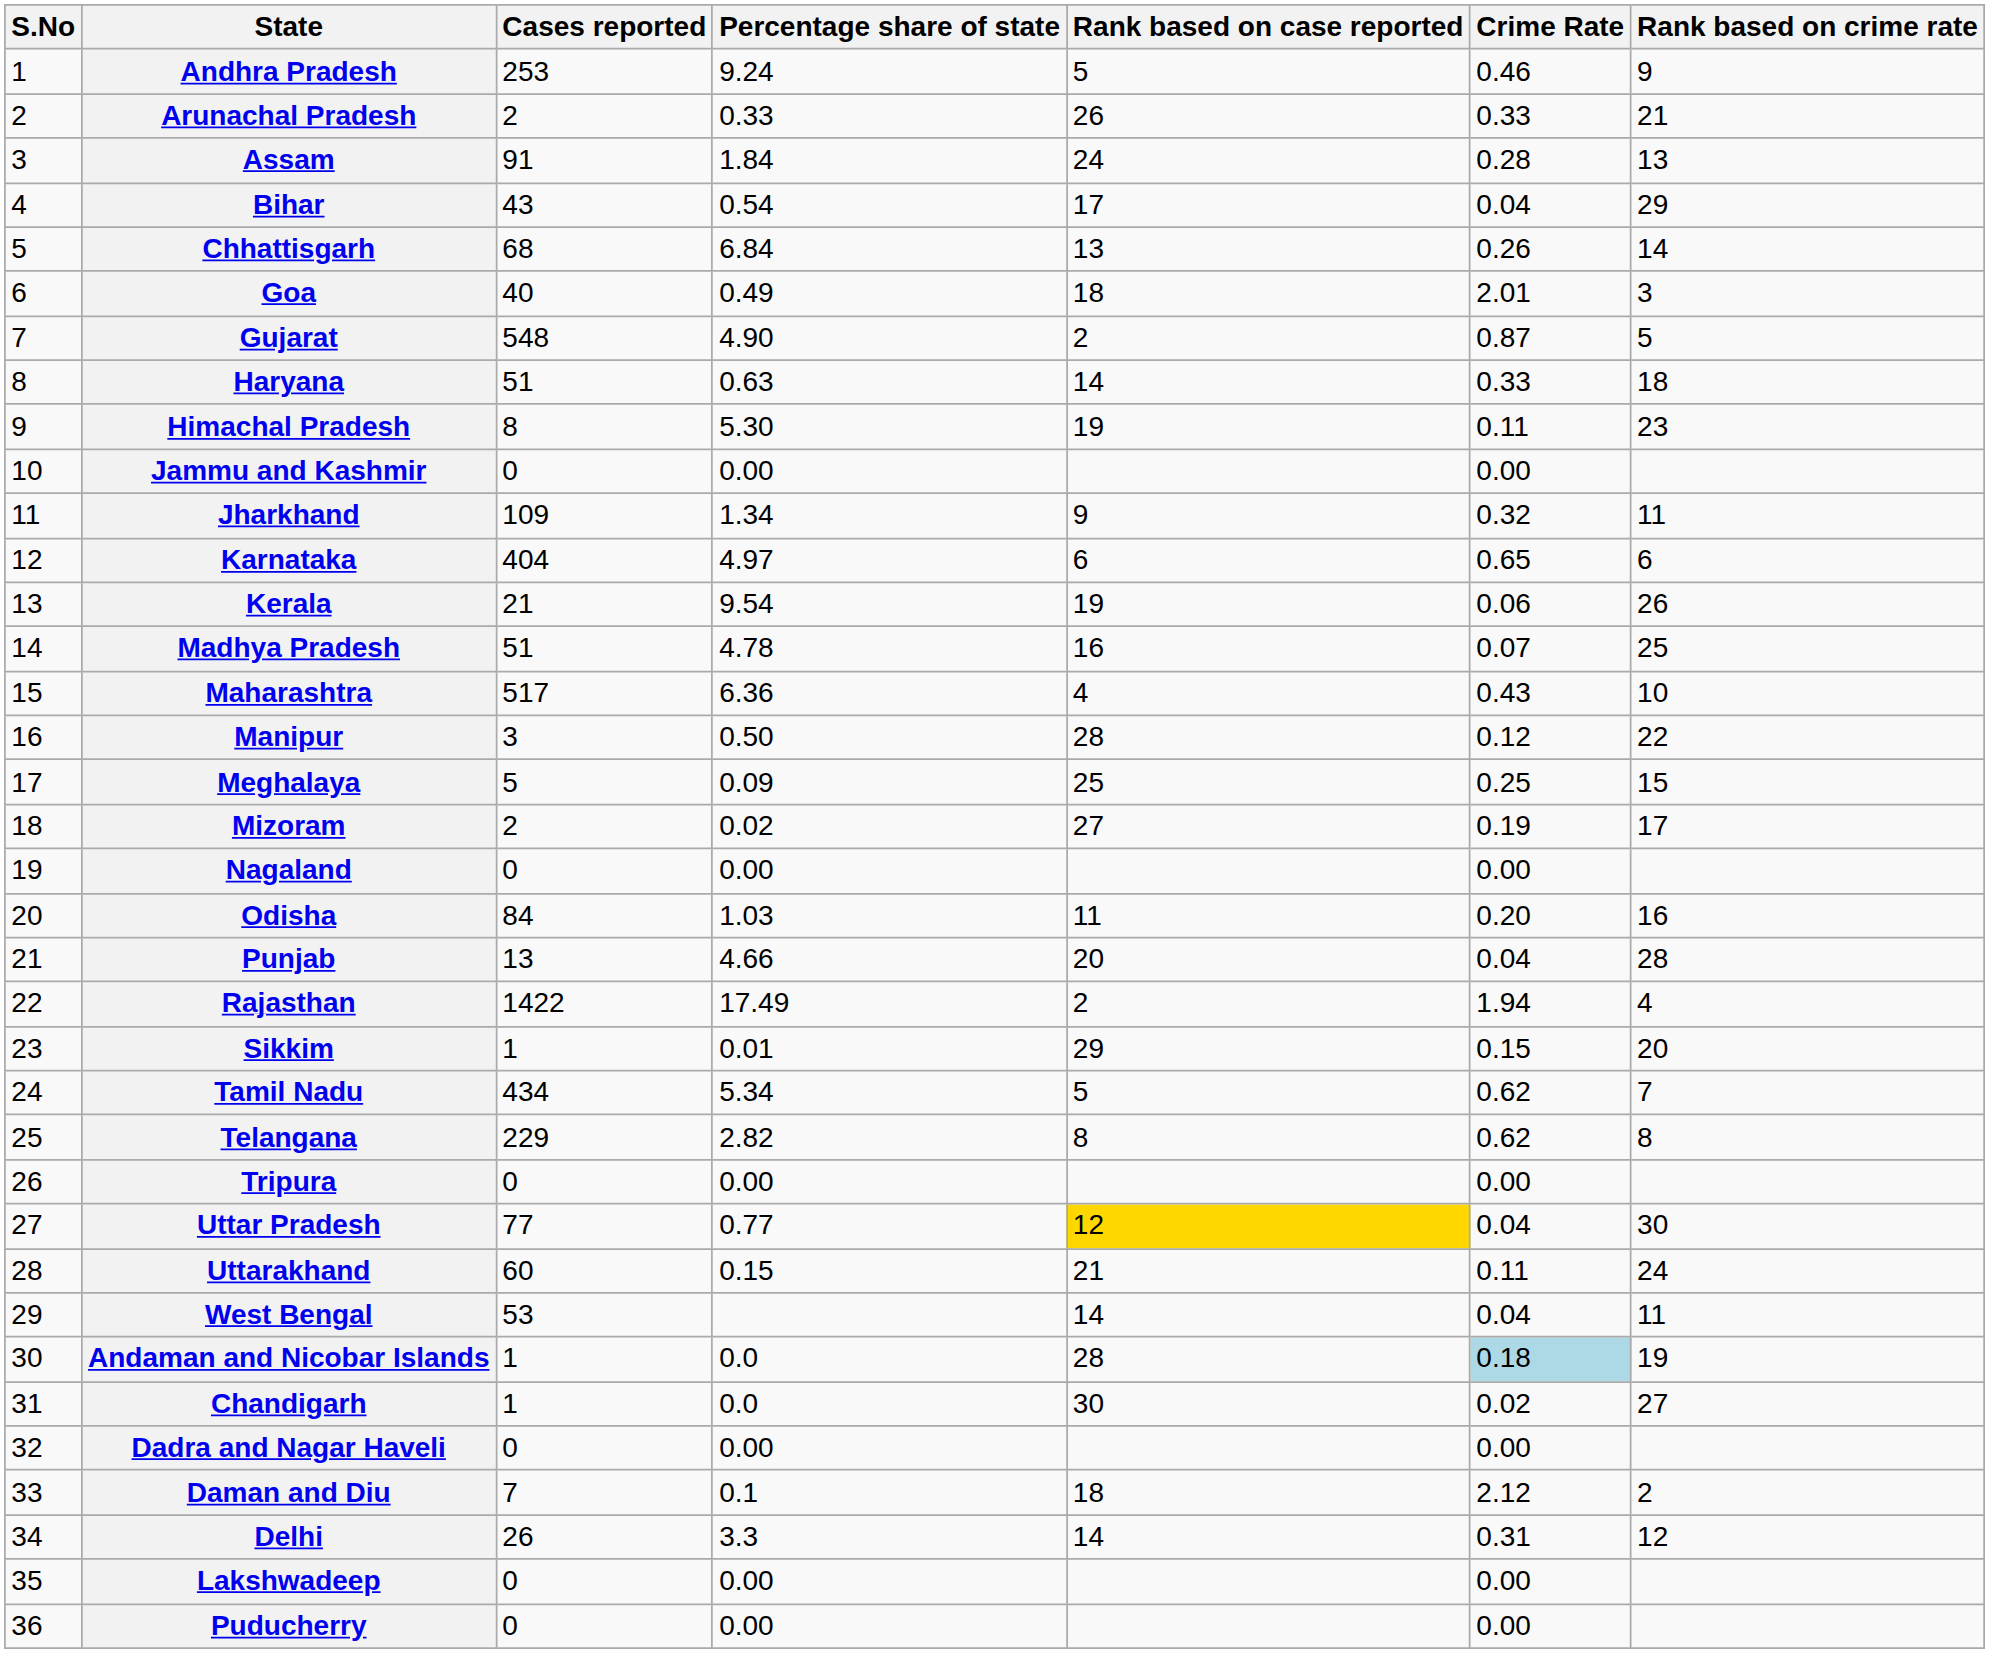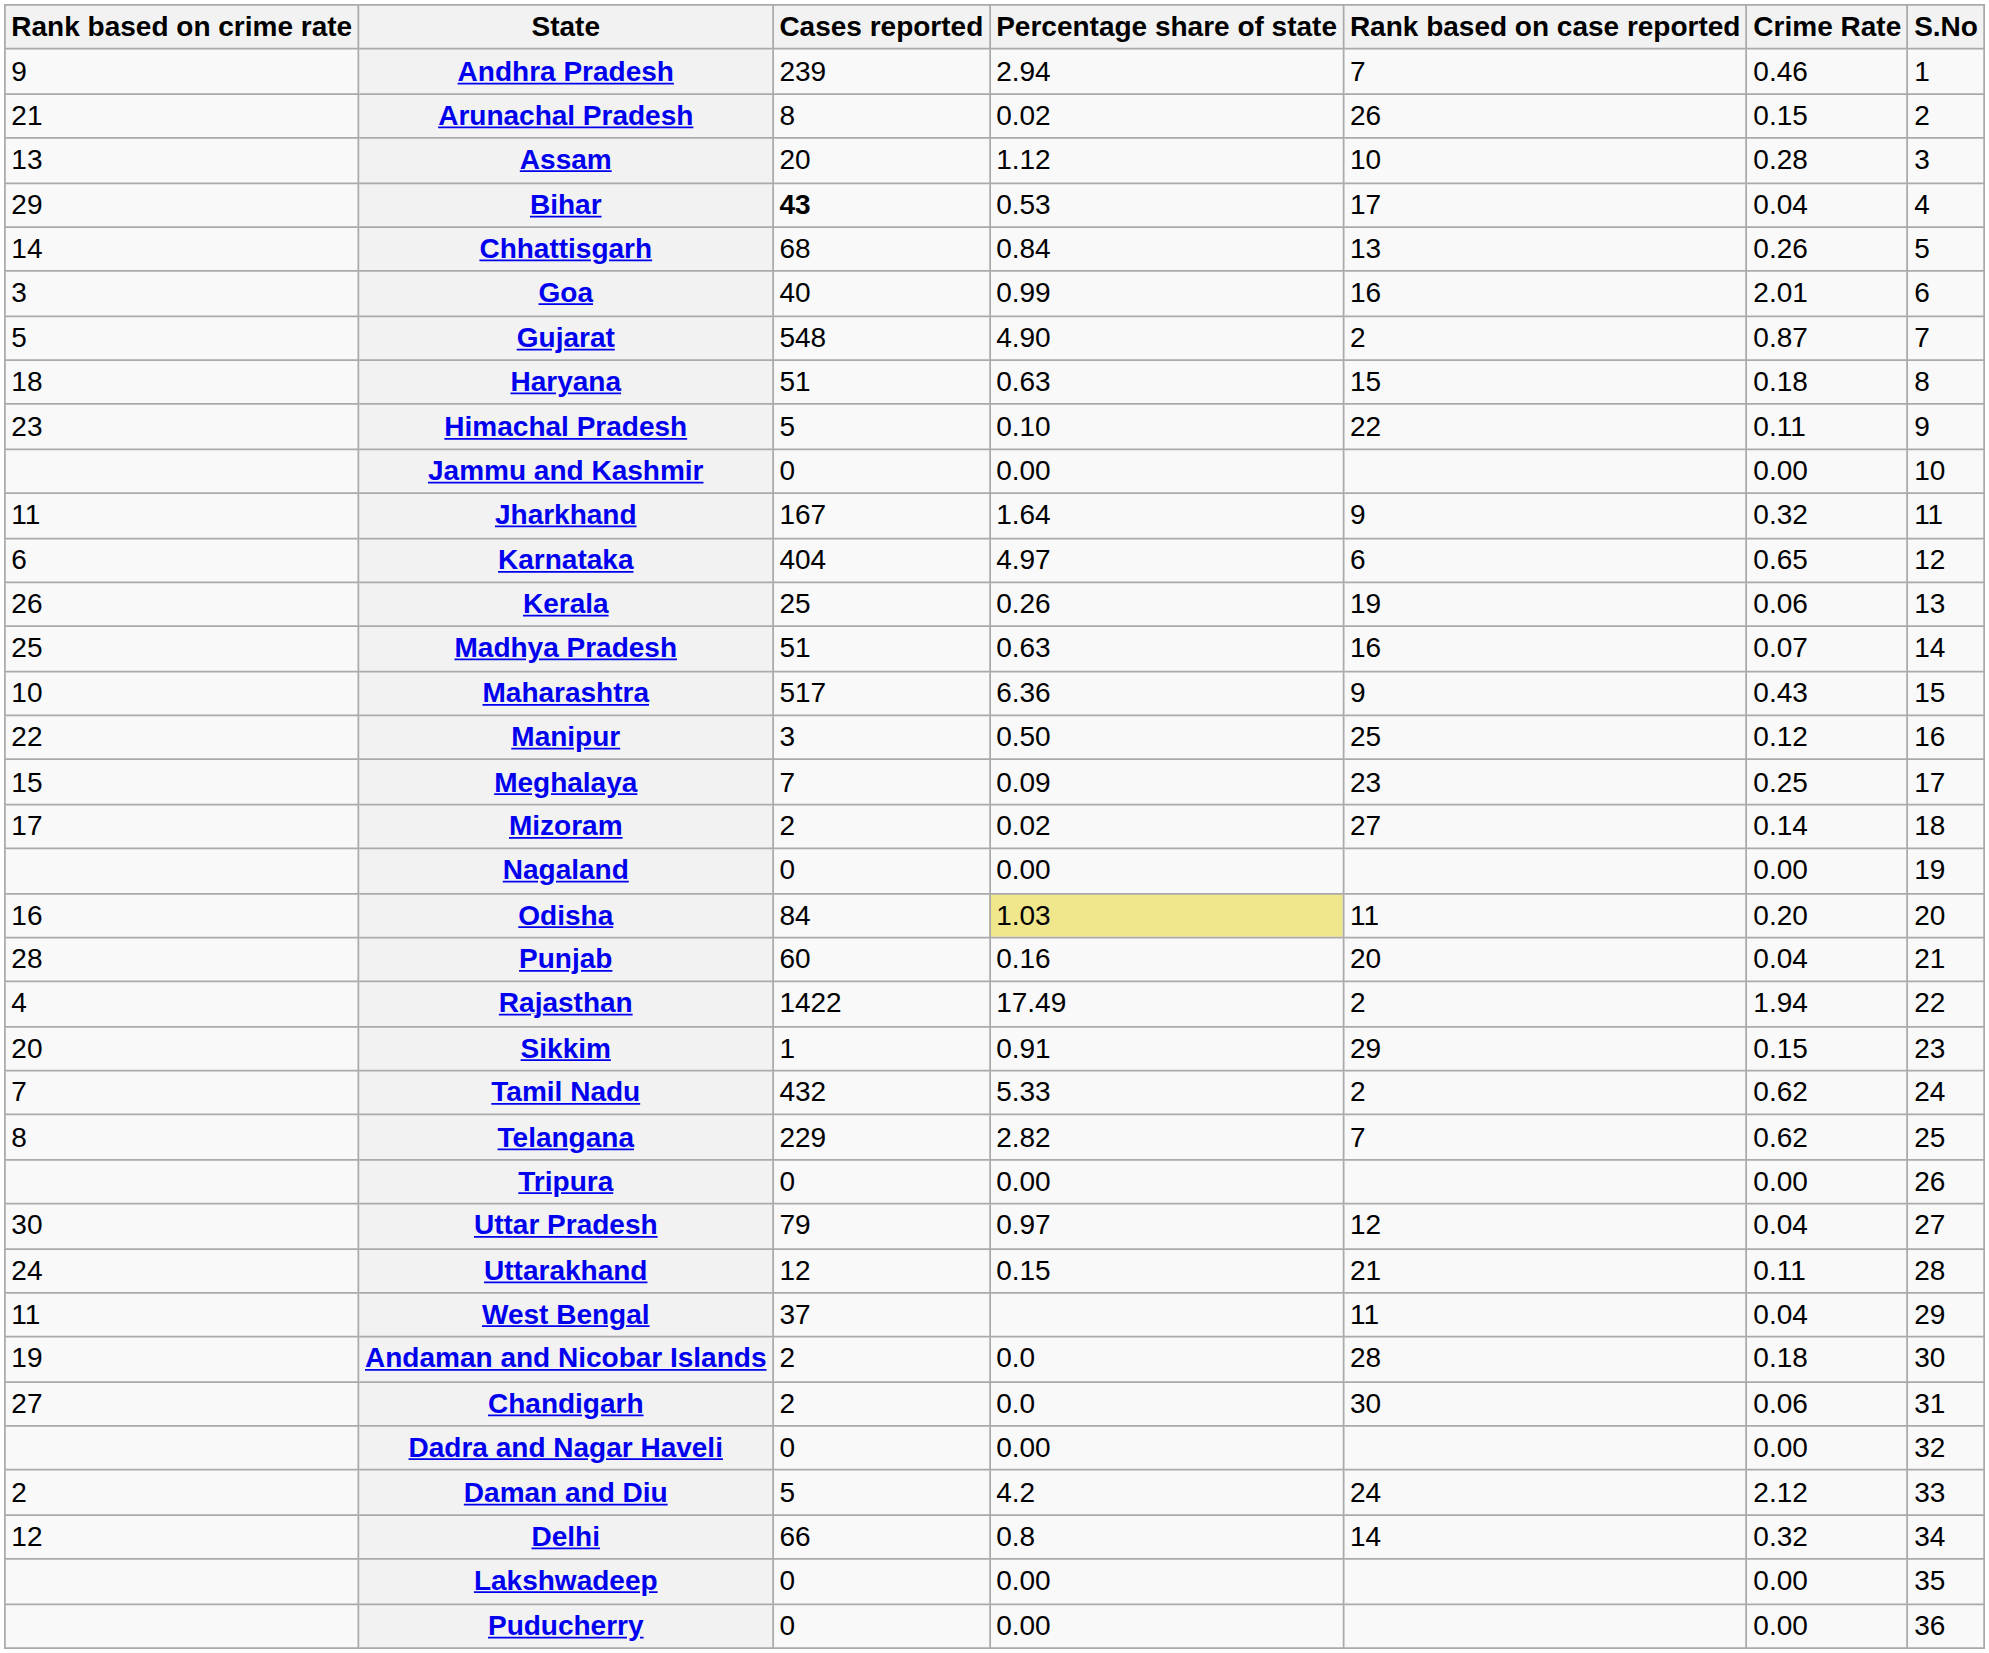columns swapped: S.No <-> Rank based on crime rate
Andhra Pradesh | Cases reported: 253 -> 239
Andhra Pradesh | Percentage share of state: 9.24 -> 2.94
Andhra Pradesh | Rank based on case reported: 5 -> 7
Arunachal Pradesh | Cases reported: 2 -> 8
Arunachal Pradesh | Percentage share of state: 0.33 -> 0.02
Arunachal Pradesh | Crime Rate: 0.33 -> 0.15
Assam | Cases reported: 91 -> 20
Assam | Percentage share of state: 1.84 -> 1.12
Assam | Rank based on case reported: 24 -> 10
Bihar | Cases reported: normal -> bold
Bihar | Percentage share of state: 0.54 -> 0.53
Chhattisgarh | Percentage share of state: 6.84 -> 0.84
Goa | Percentage share of state: 0.49 -> 0.99
Goa | Rank based on case reported: 18 -> 16
Haryana | Rank based on case reported: 14 -> 15
Haryana | Crime Rate: 0.33 -> 0.18
Himachal Pradesh | Cases reported: 8 -> 5
Himachal Pradesh | Percentage share of state: 5.30 -> 0.10
Himachal Pradesh | Rank based on case reported: 19 -> 22
Jharkhand | Cases reported: 109 -> 167
Jharkhand | Percentage share of state: 1.34 -> 1.64
Kerala | Cases reported: 21 -> 25
Kerala | Percentage share of state: 9.54 -> 0.26
Madhya Pradesh | Percentage share of state: 4.78 -> 0.63
Maharashtra | Rank based on case reported: 4 -> 9
Manipur | Rank based on case reported: 28 -> 25
Meghalaya | Cases reported: 5 -> 7
Meghalaya | Rank based on case reported: 25 -> 23
Mizoram | Crime Rate: 0.19 -> 0.14
Odisha | Percentage share of state: no background -> khaki background
Punjab | Cases reported: 13 -> 60
Punjab | Percentage share of state: 4.66 -> 0.16
Sikkim | Percentage share of state: 0.01 -> 0.91
Tamil Nadu | Cases reported: 434 -> 432
Tamil Nadu | Percentage share of state: 5.34 -> 5.33
Tamil Nadu | Rank based on case reported: 5 -> 2
Telangana | Rank based on case reported: 8 -> 7
Uttar Pradesh | Cases reported: 77 -> 79
Uttar Pradesh | Percentage share of state: 0.77 -> 0.97
Uttar Pradesh | Rank based on case reported: gold background -> no background
Uttarakhand | Cases reported: 60 -> 12
West Bengal | Cases reported: 53 -> 37
West Bengal | Rank based on case reported: 14 -> 11
Andaman and Nicobar Islands | Cases reported: 1 -> 2
Andaman and Nicobar Islands | Crime Rate: lightblue background -> no background
Chandigarh | Cases reported: 1 -> 2
Chandigarh | Crime Rate: 0.02 -> 0.06
Daman and Diu | Cases reported: 7 -> 5
Daman and Diu | Percentage share of state: 0.1 -> 4.2
Daman and Diu | Rank based on case reported: 18 -> 24
Delhi | Cases reported: 26 -> 66
Delhi | Percentage share of state: 3.3 -> 0.8
Delhi | Crime Rate: 0.31 -> 0.32
